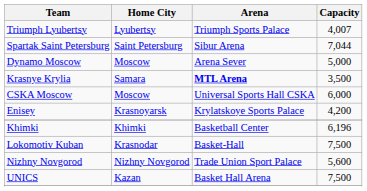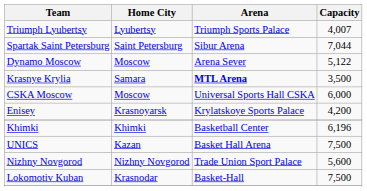Dynamo Moscow | Capacity: 5,000 -> 5,122
rows swapped: Lokomotiv Kuban <-> UNICS
